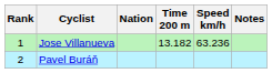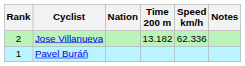Jose Villanueva | Rank: 1 -> 2
Jose Villanueva | Speed km/h: 63.236 -> 62.336
Pavel Buráň | Rank: 2 -> 1
